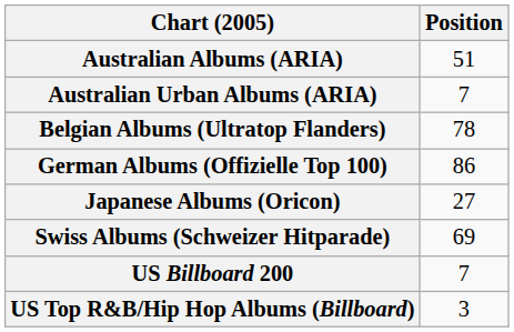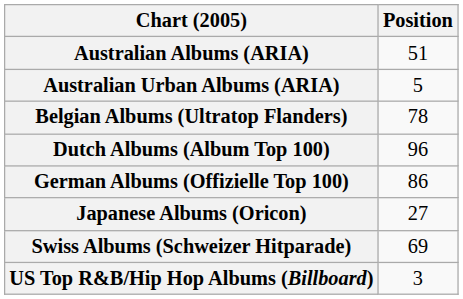Australian Urban Albums (ARIA) | Position: 7 -> 5
+ row: Dutch Albums (Album Top 100) | 96
- row: US Billboard 200 | 7
